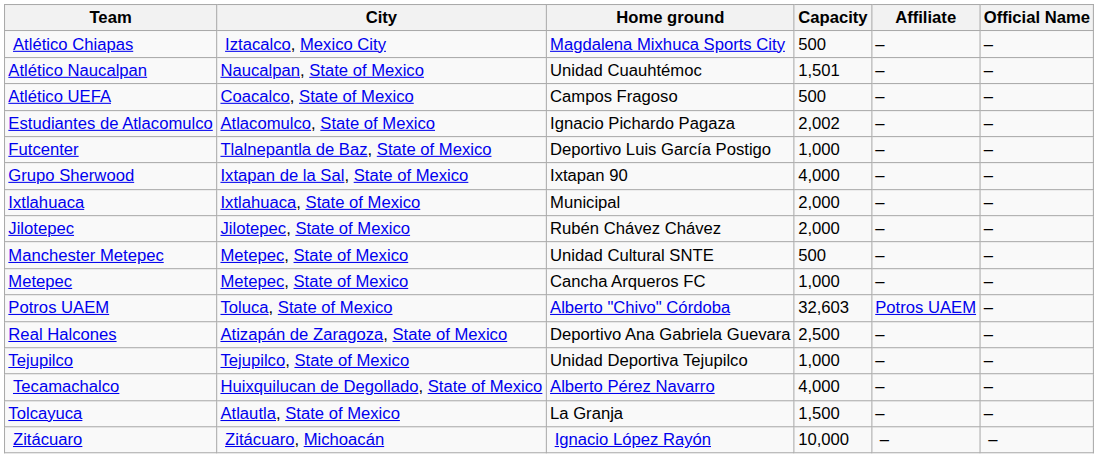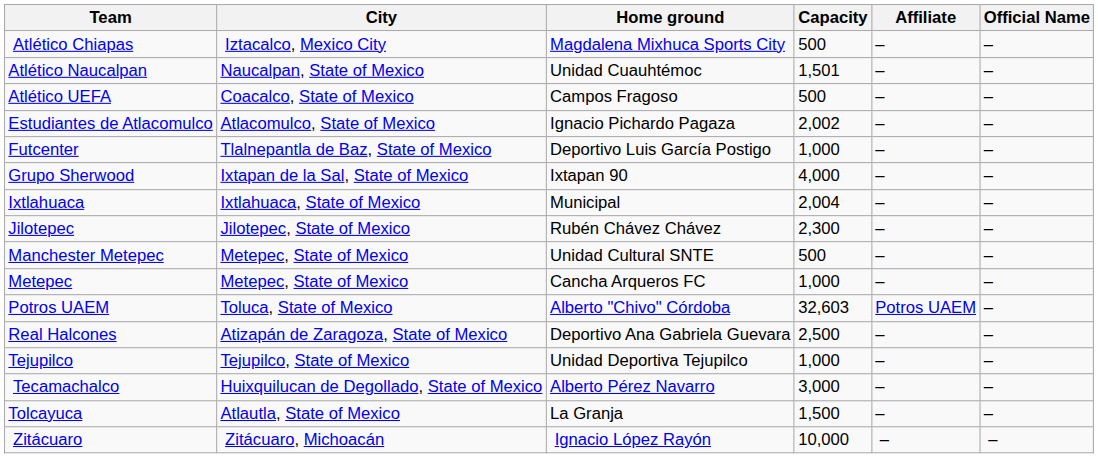Ixtlahuaca | Capacity: 2,000 -> 2,004
Jilotepec | Capacity: 2,000 -> 2,300
Tecamachalco | Capacity: 4,000 -> 3,000
